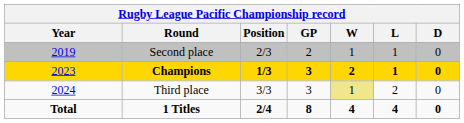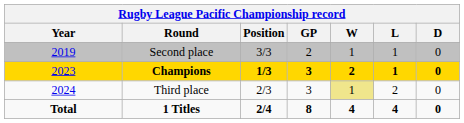Second place | Position: 2/3 -> 3/3
Third place | Position: 3/3 -> 2/3
